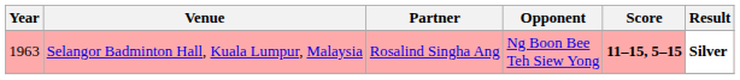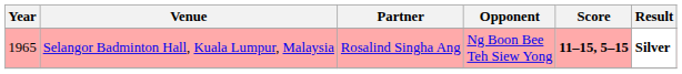Selangor Badminton Hall, Kuala Lumpur, Malaysia | Year: 1963 -> 1965
